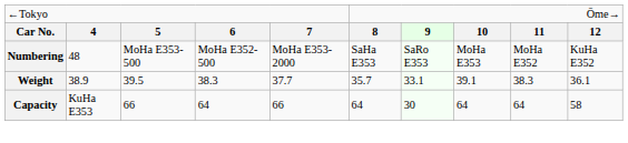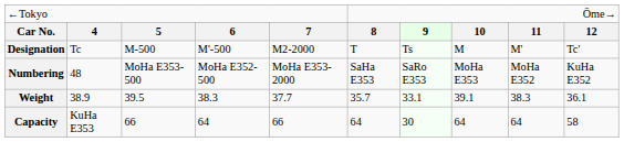+ row: Designation | Tc | M-500 | M'-500 | M2-2000 | T | Ts | M | M' | Tc'
